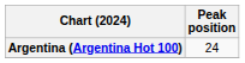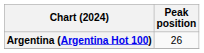Argentina (Argentina Hot 100) | Peak position: 24 -> 26
